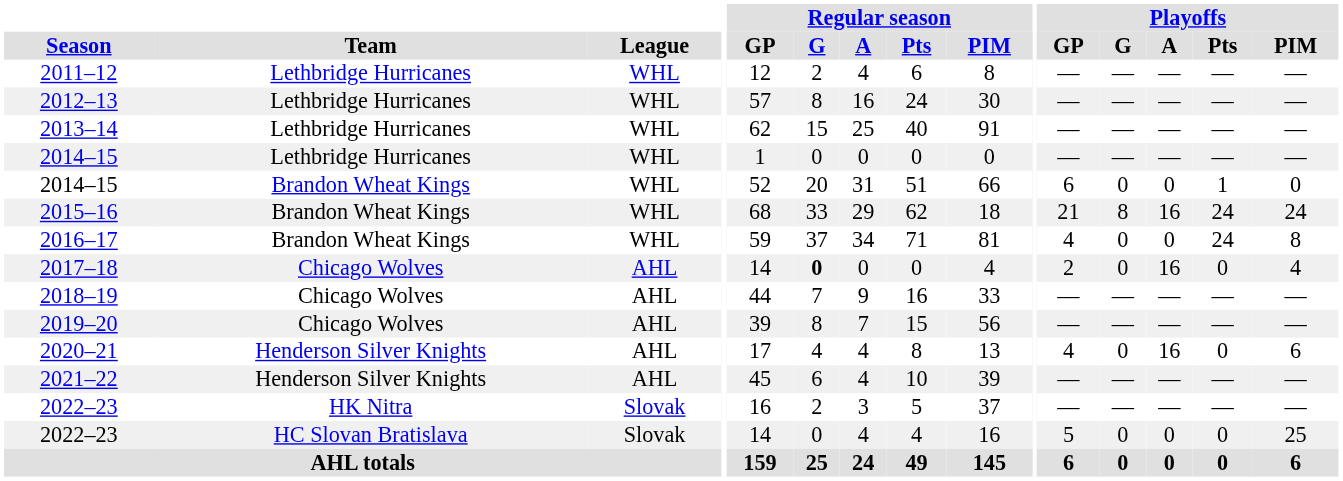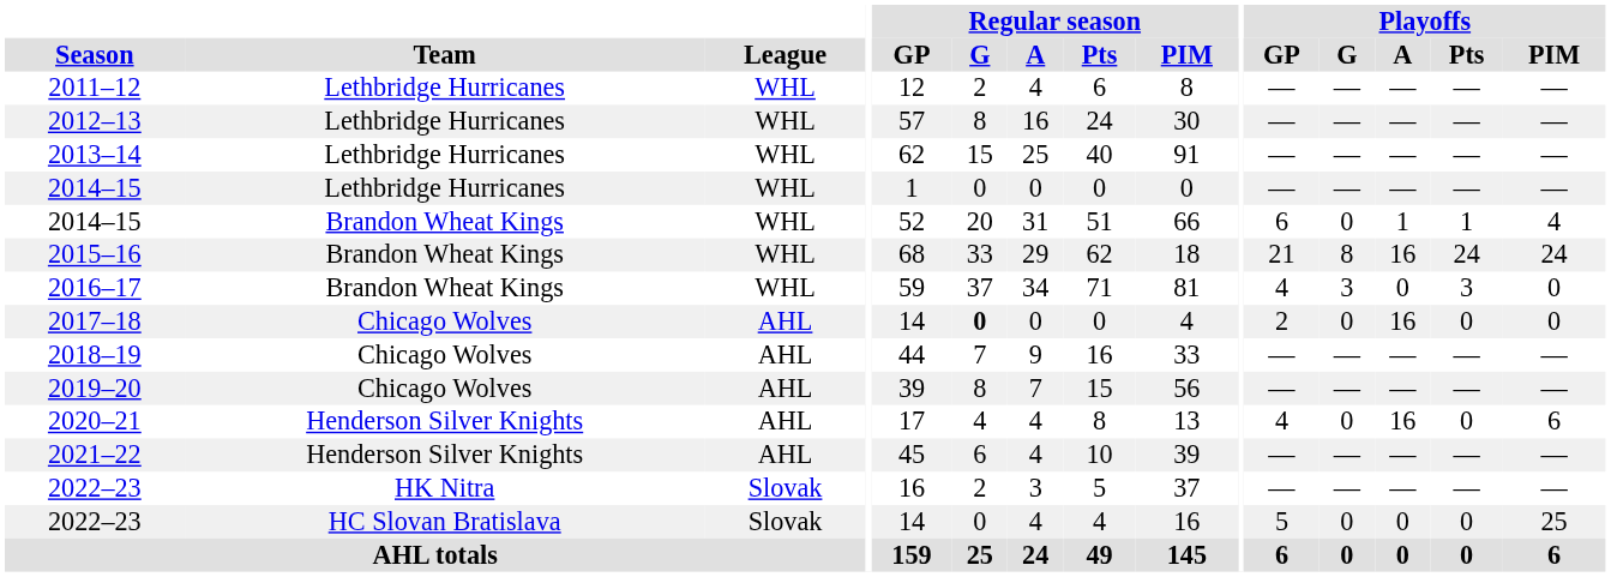2014–15 / Brandon Wheat Kings | Playoffs / A: 0 -> 1
2014–15 / Brandon Wheat Kings | Playoffs / PIM: 0 -> 4
2016–17 | Playoffs / G: 0 -> 3
2016–17 | Playoffs / Pts: 24 -> 3
2016–17 | Playoffs / PIM: 8 -> 0
2017–18 | Playoffs / PIM: 4 -> 0
